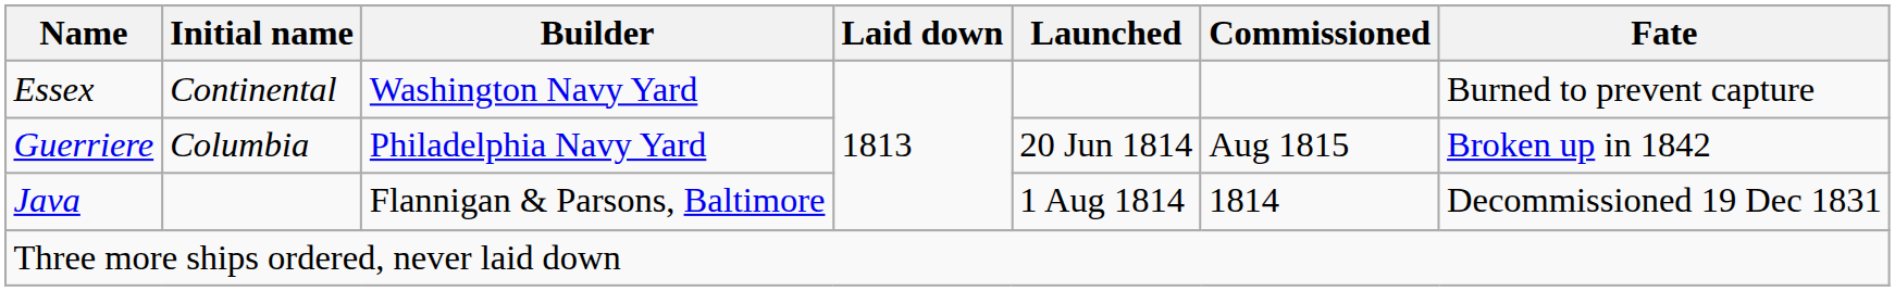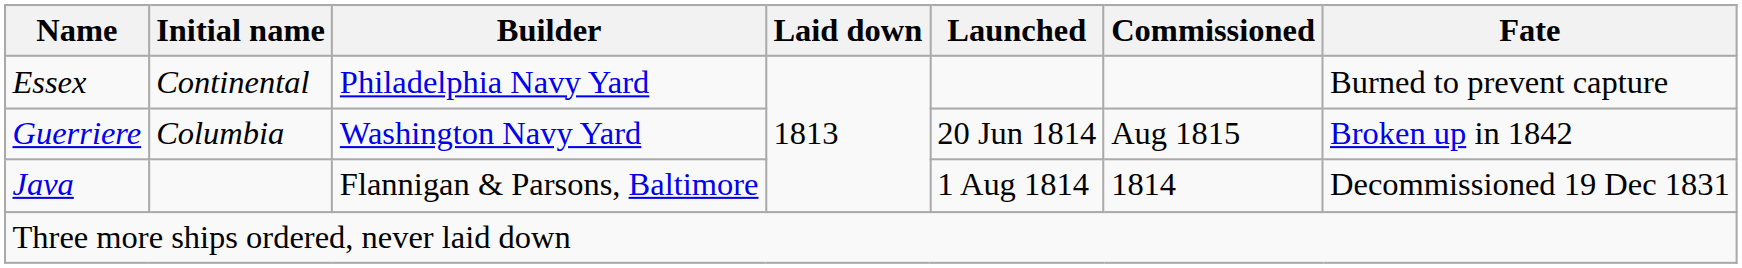Essex | Builder: Washington Navy Yard -> Philadelphia Navy Yard
Guerriere | Builder: Philadelphia Navy Yard -> Washington Navy Yard
